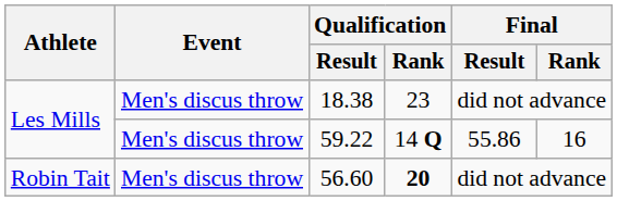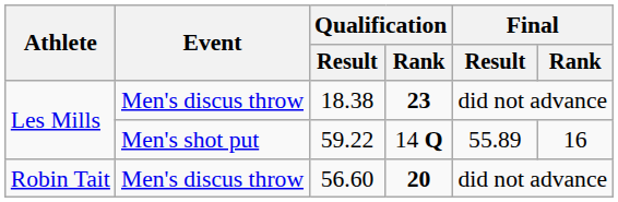18.38 | Qualification / Rank: normal -> bold
59.22 | Event: Men's discus throw -> Men's shot put
59.22 | Final / Result: 55.86 -> 55.89
